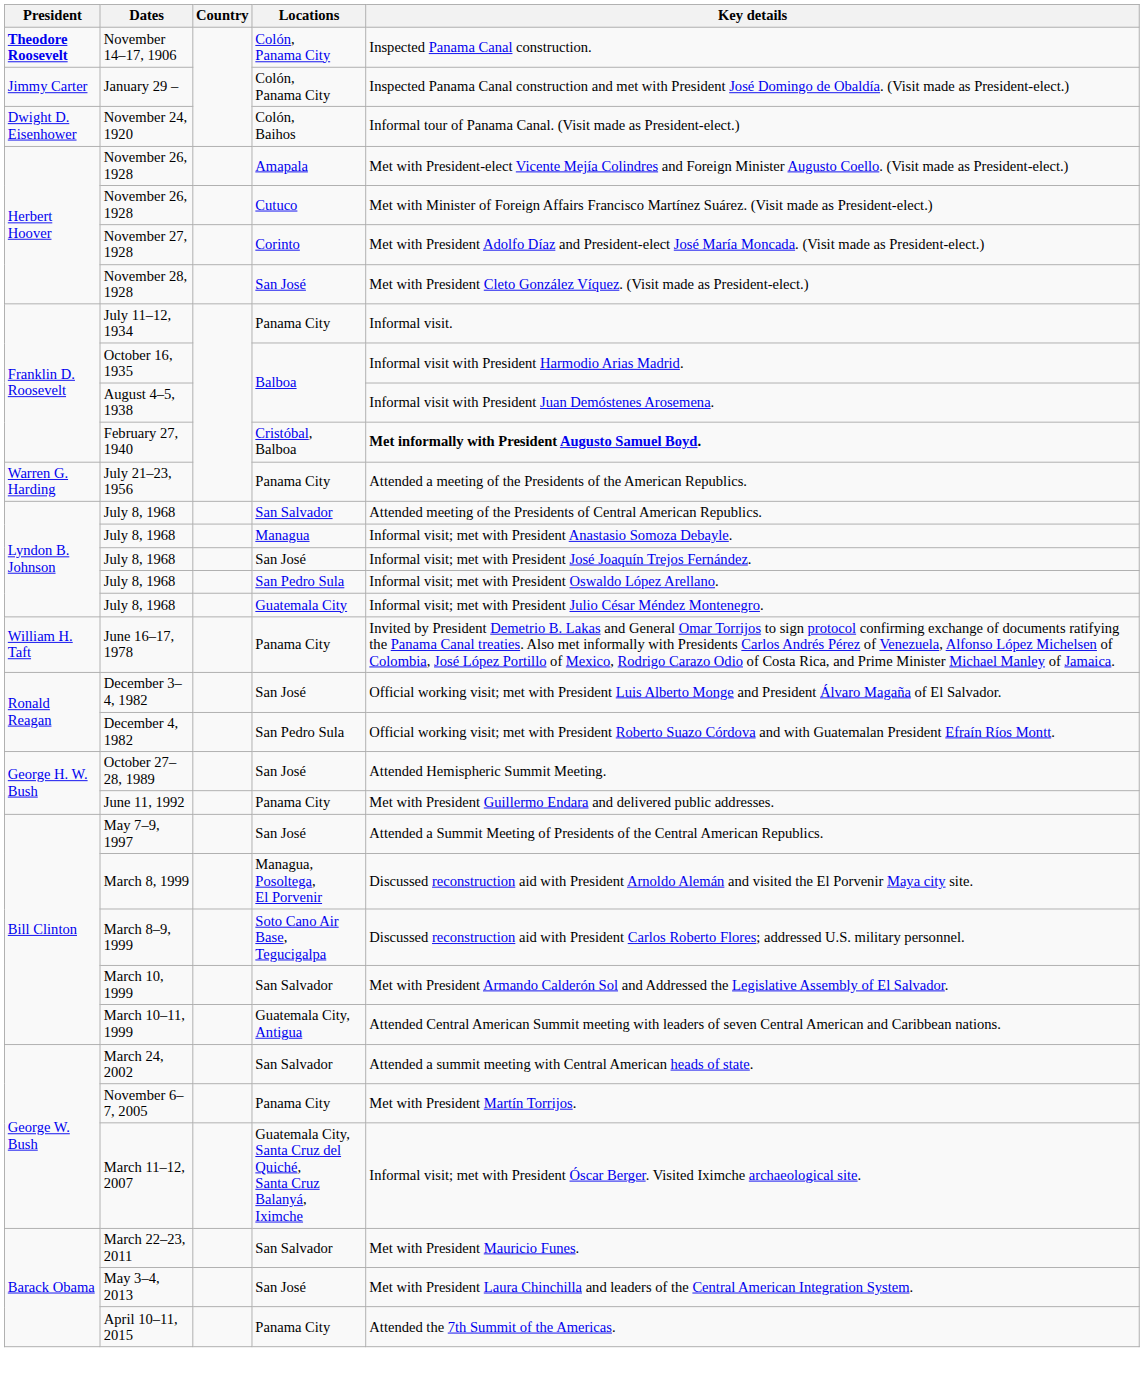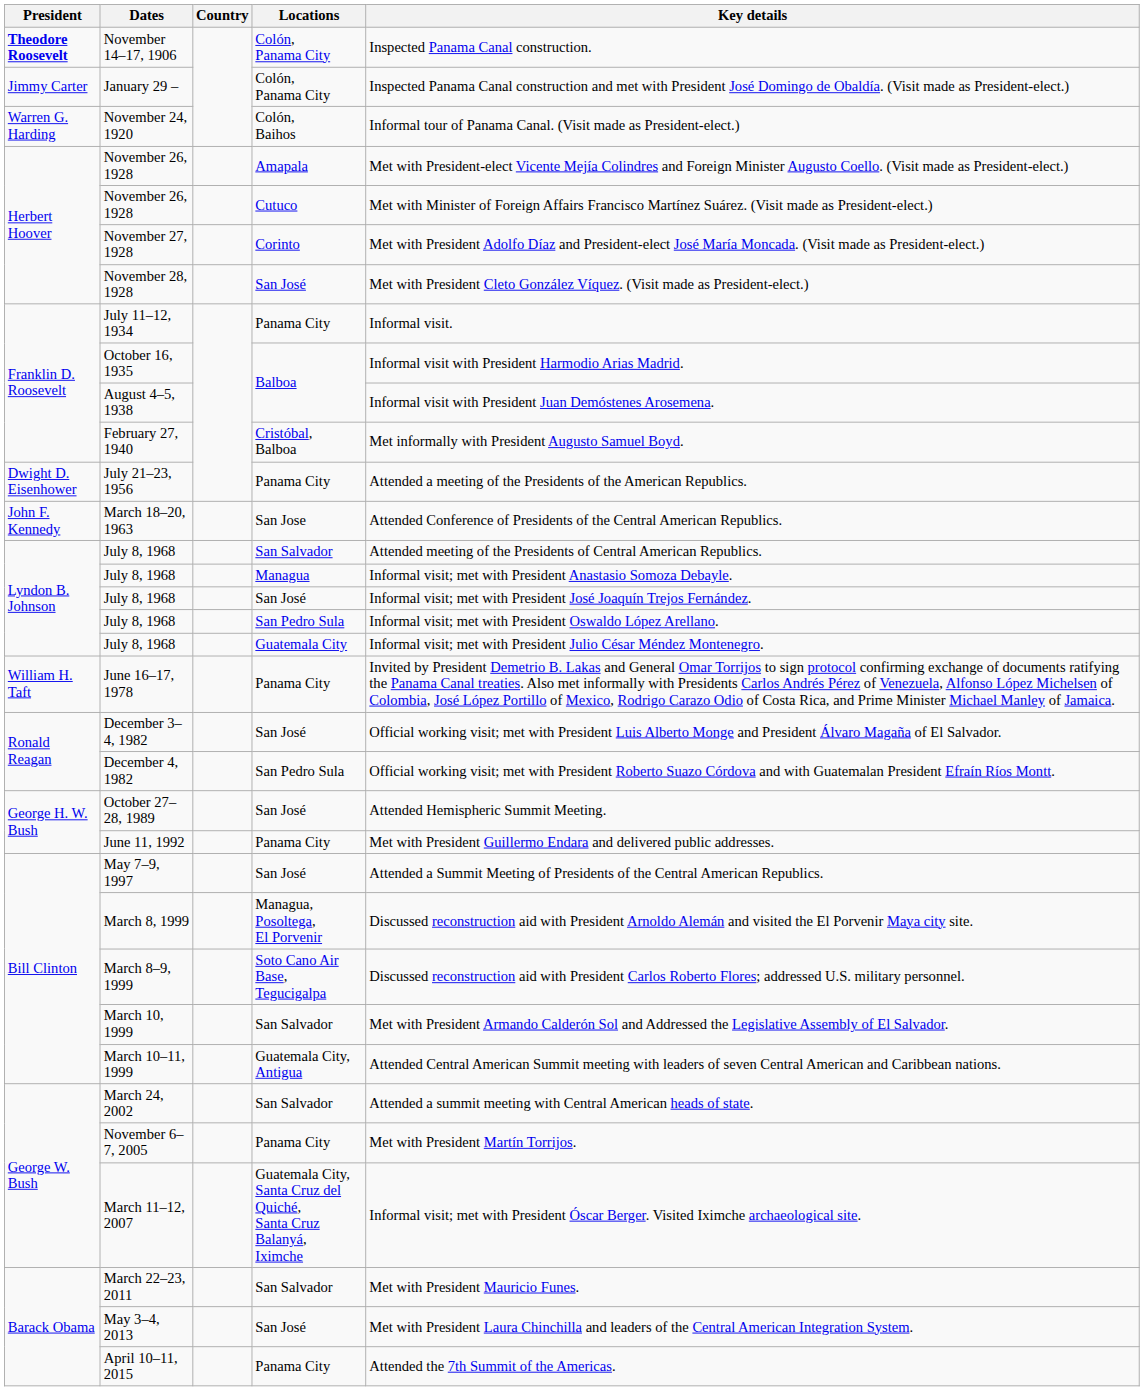November 24, 1920 | President: Dwight D. Eisenhower -> Warren G. Harding
February 27, 1940 | Key details: bold -> normal
July 21–23, 1956 | President: Warren G. Harding -> Dwight D. Eisenhower
+ row: John F. Kennedy | March 18–20, 1963 | San Jose | Attended Conference of Presidents of the Central American Republics.
